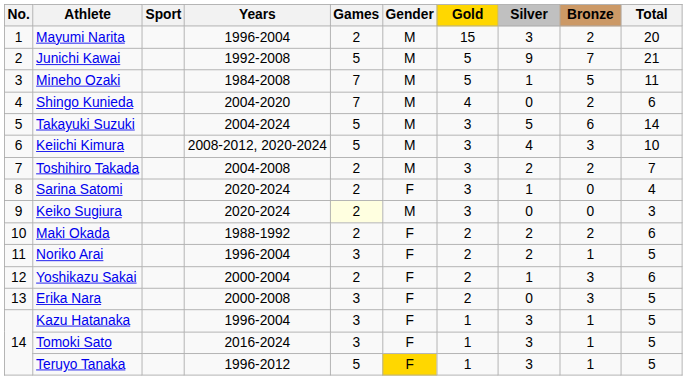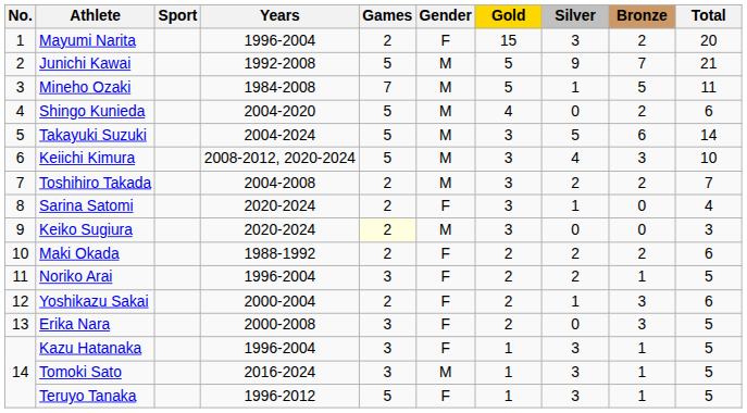Mayumi Narita | Gender: M -> F
Shingo Kunieda | Games: 7 -> 5
Tomoki Sato | Gender: F -> M
Teruyo Tanaka | Gender: gold background -> no background
